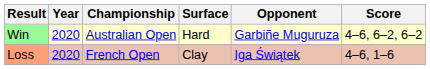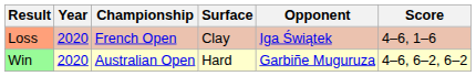rows swapped: Win <-> Loss
